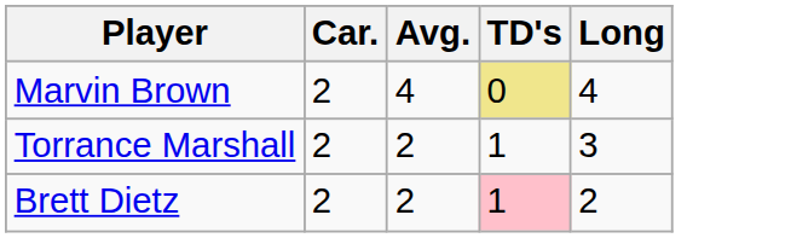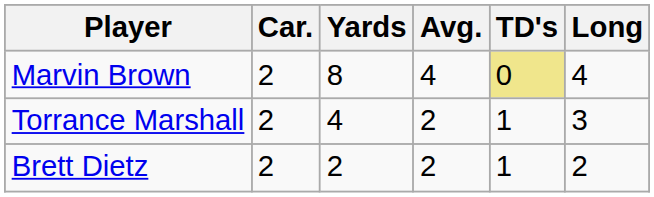+ column: Yards | 8 | 4 | 2
Brett Dietz | TD's: pink background -> no background
